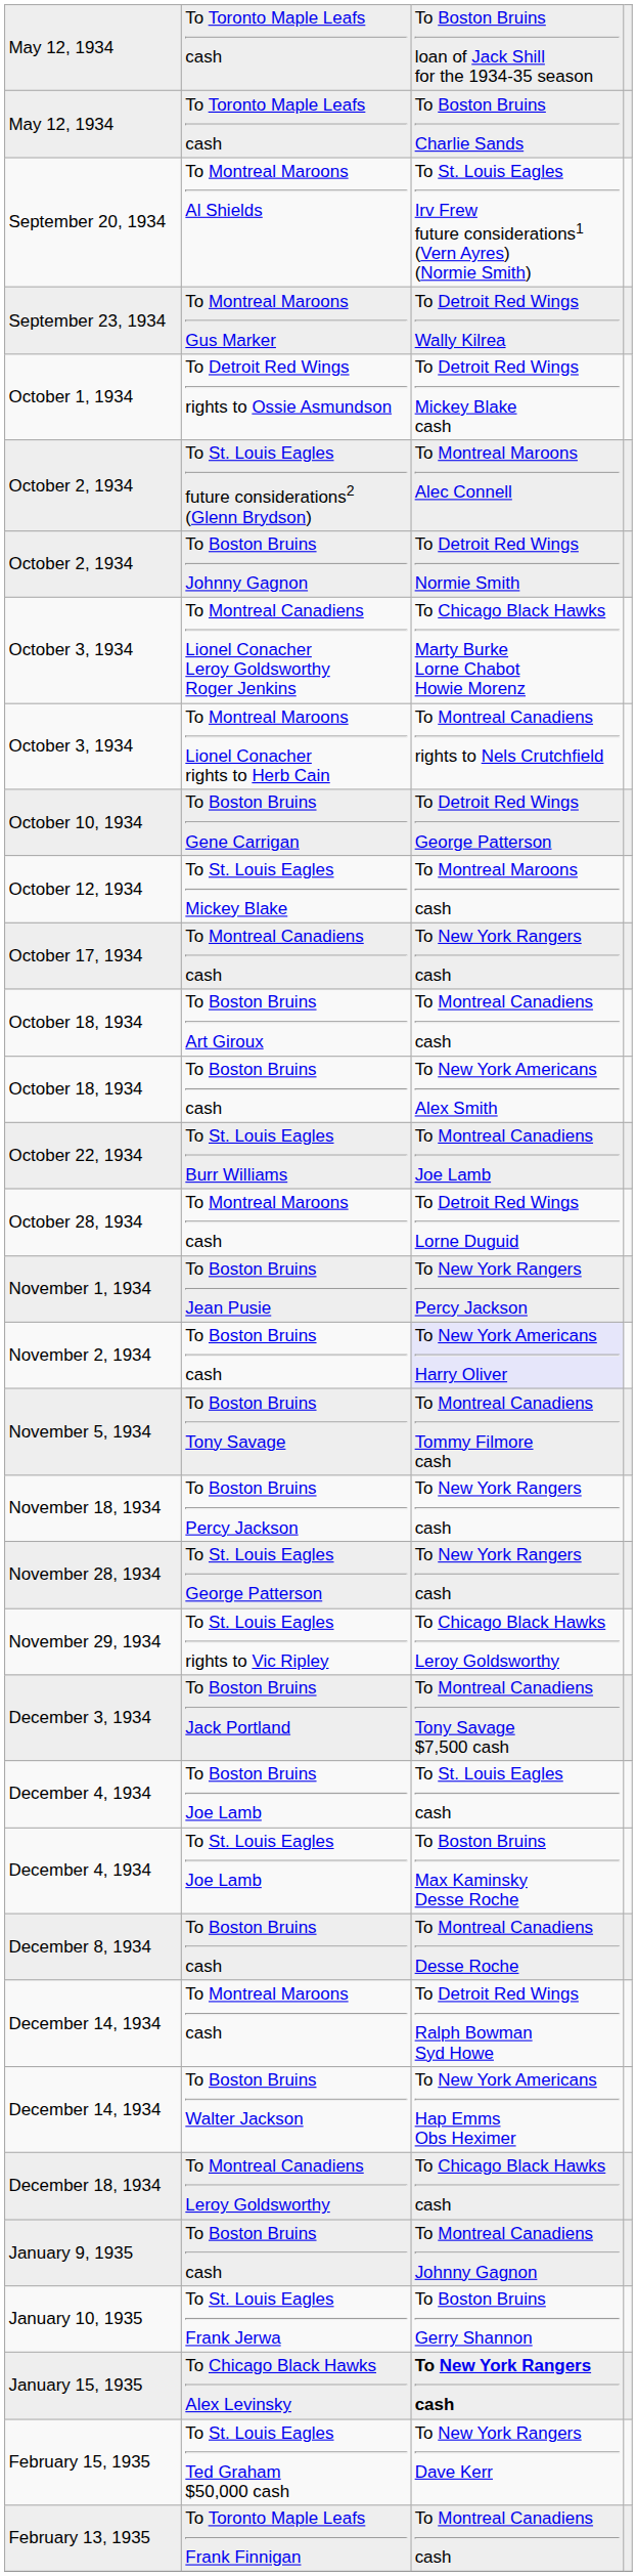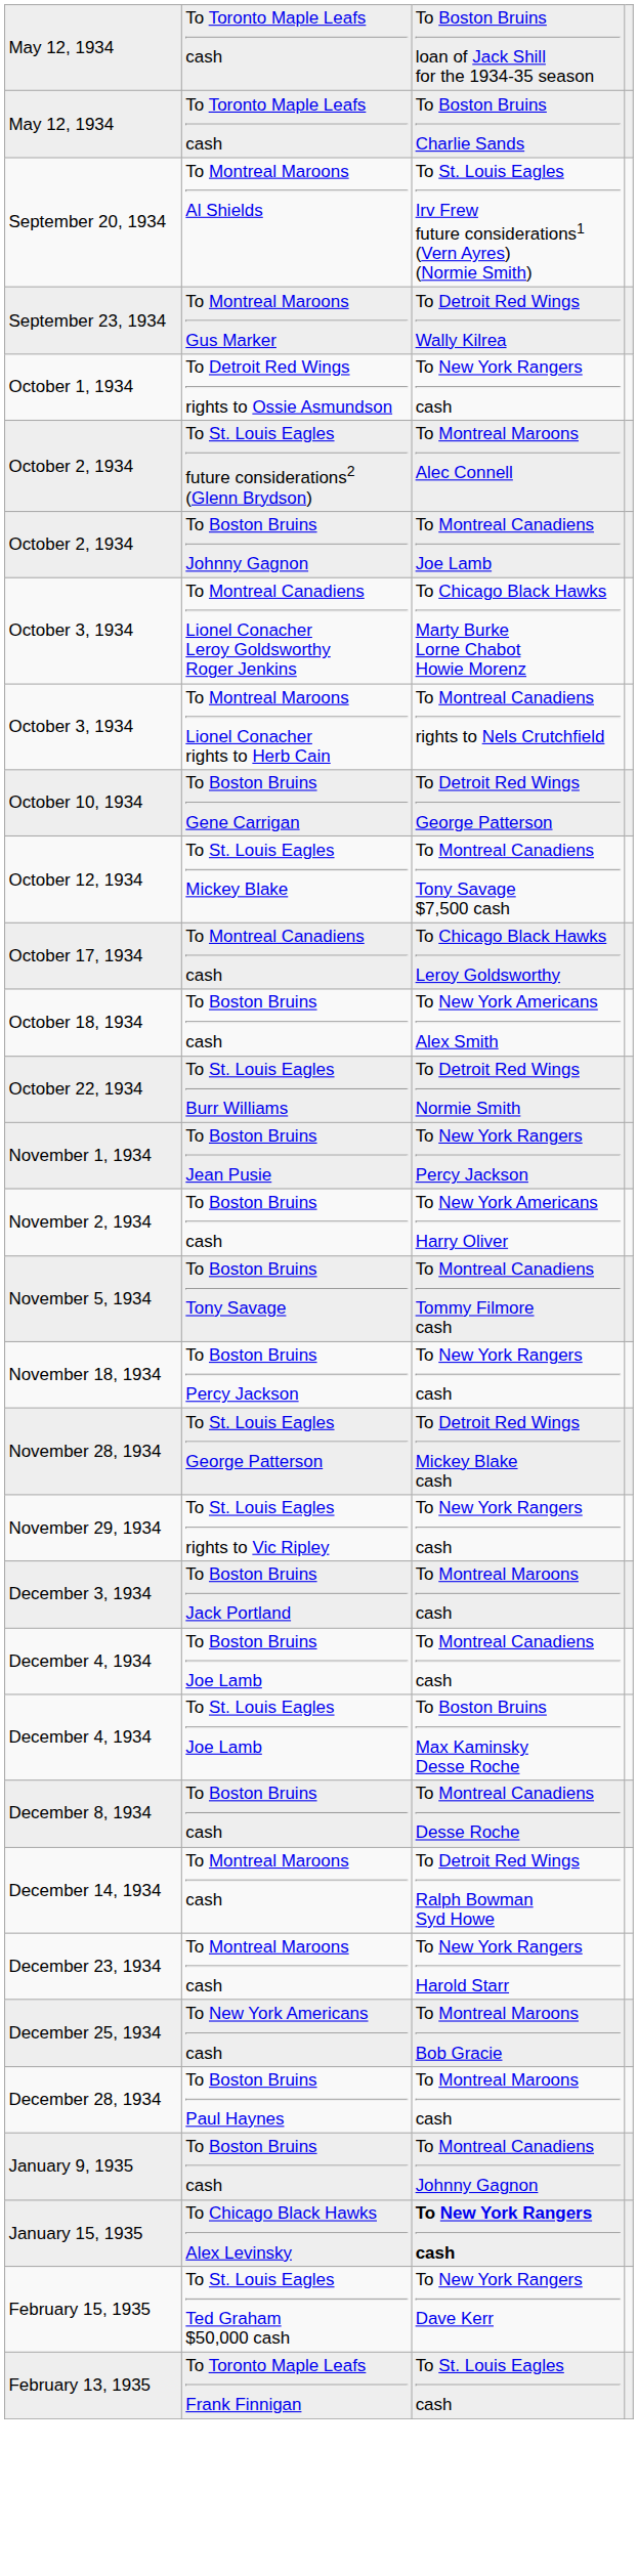October 1, 1934 | column 3: To Detroit Red Wings Mickey Blake cash -> To New York Rangers cash
October 2, 1934 / To Boston Bruins Johnny Gagnon | column 3: To Detroit Red Wings Normie Smith -> To Montreal Canadiens Joe Lamb
October 12, 1934 | column 3: To Montreal Maroons cash -> To Montreal Canadiens Tony Savage $7,500 cash
October 17, 1934 | column 3: To New York Rangers cash -> To Chicago Black Hawks Leroy Goldsworthy
- row: October 18, 1934 | To Boston Bruins Art Giroux | To Montreal Canadiens cash
October 22, 1934 | column 3: To Montreal Canadiens Joe Lamb -> To Detroit Red Wings Normie Smith
- row: October 28, 1934 | To Montreal Maroons cash | To Detroit Red Wings Lorne Duguid
November 2, 1934 | column 3: lavender background -> no background
November 28, 1934 | column 3: To New York Rangers cash -> To Detroit Red Wings Mickey Blake cash
November 29, 1934 | column 3: To Chicago Black Hawks Leroy Goldsworthy -> To New York Rangers cash
December 3, 1934 | column 3: To Montreal Canadiens Tony Savage $7,500 cash -> To Montreal Maroons cash
December 4, 1934 / To Boston Bruins Joe Lamb | column 3: To St. Louis Eagles cash -> To Montreal Canadiens cash
- row: December 14, 1934 | To Boston Bruins Walter Jackson | To New York Americans Hap Emms Obs Heximer
- row: December 18, 1934 | To Montreal Canadiens Leroy Goldsworthy | To Chicago Black Hawks cash
+ row: December 23, 1934 | To Montreal Maroons cash | To New York Rangers Harold Starr
+ row: December 25, 1934 | To New York Americans cash | To Montreal Maroons Bob Gracie
+ row: December 28, 1934 | To Boston Bruins Paul Haynes | To Montreal Maroons cash
- row: January 10, 1935 | To St. Louis Eagles Frank Jerwa | To Boston Bruins Gerry Shannon
February 13, 1935 | column 3: To Montreal Canadiens cash -> To St. Louis Eagles cash
